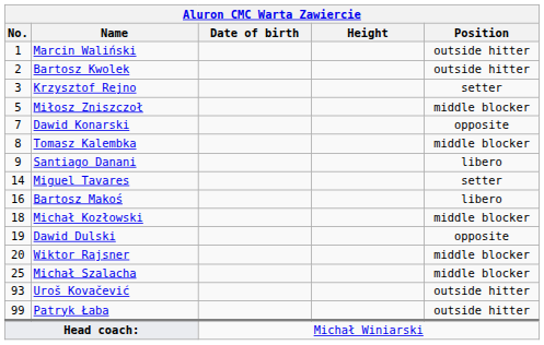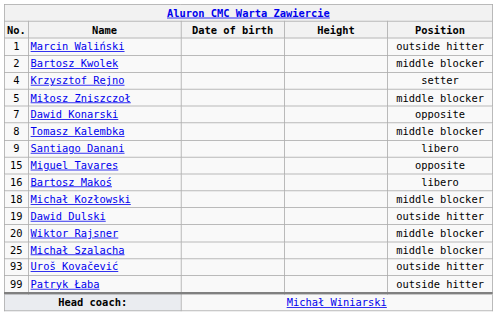Bartosz Kwolek | Position: outside hitter -> middle blocker
Krzysztof Rejno | No.: 3 -> 4
Miguel Tavares | No.: 14 -> 15
Miguel Tavares | Position: setter -> opposite
Dawid Dulski | Position: opposite -> outside hitter
